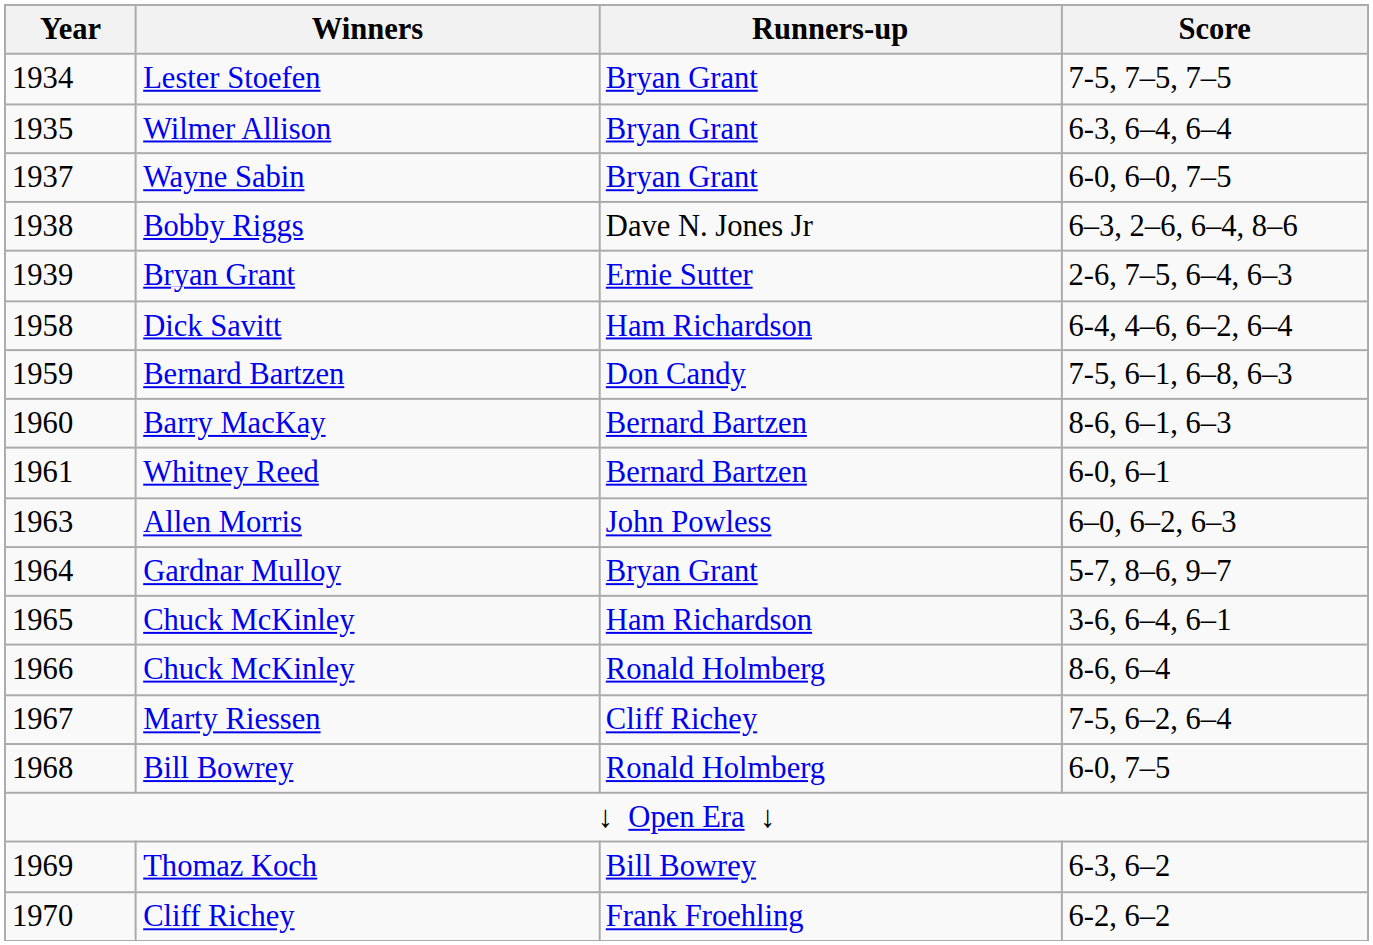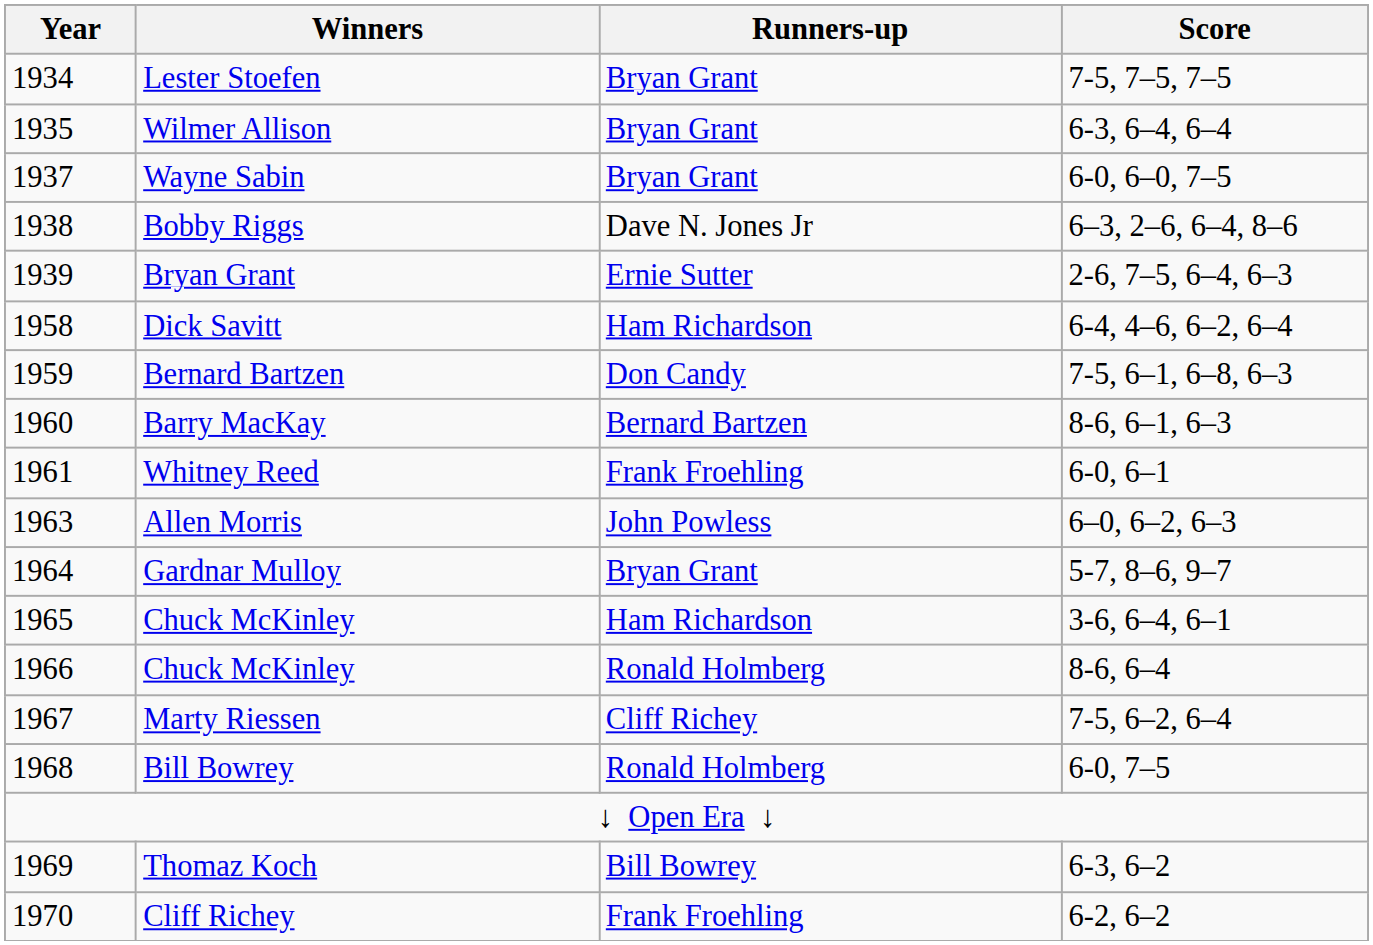Whitney Reed | Runners-up: Bernard Bartzen -> Frank Froehling
